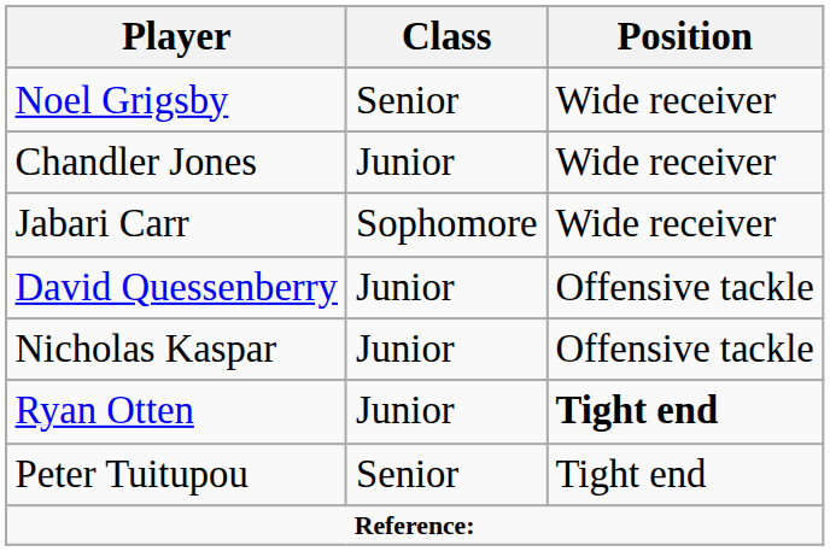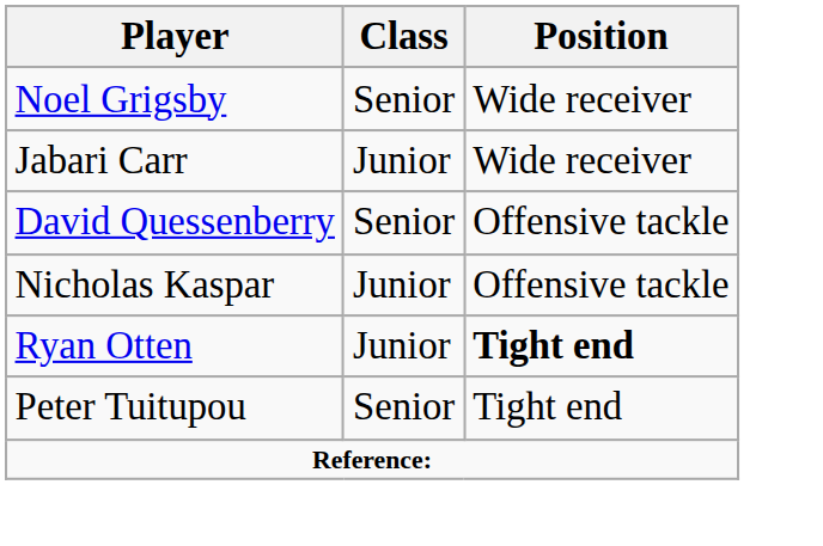- row: Chandler Jones | Junior | Wide receiver
Jabari Carr | Class: Sophomore -> Junior
David Quessenberry | Class: Junior -> Senior
